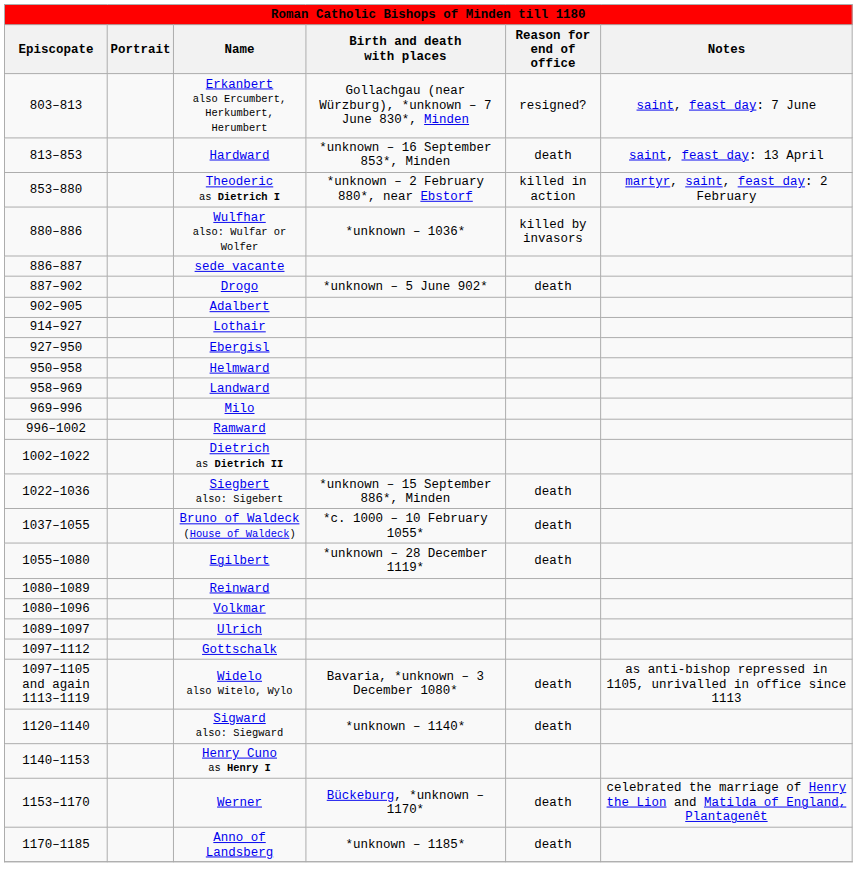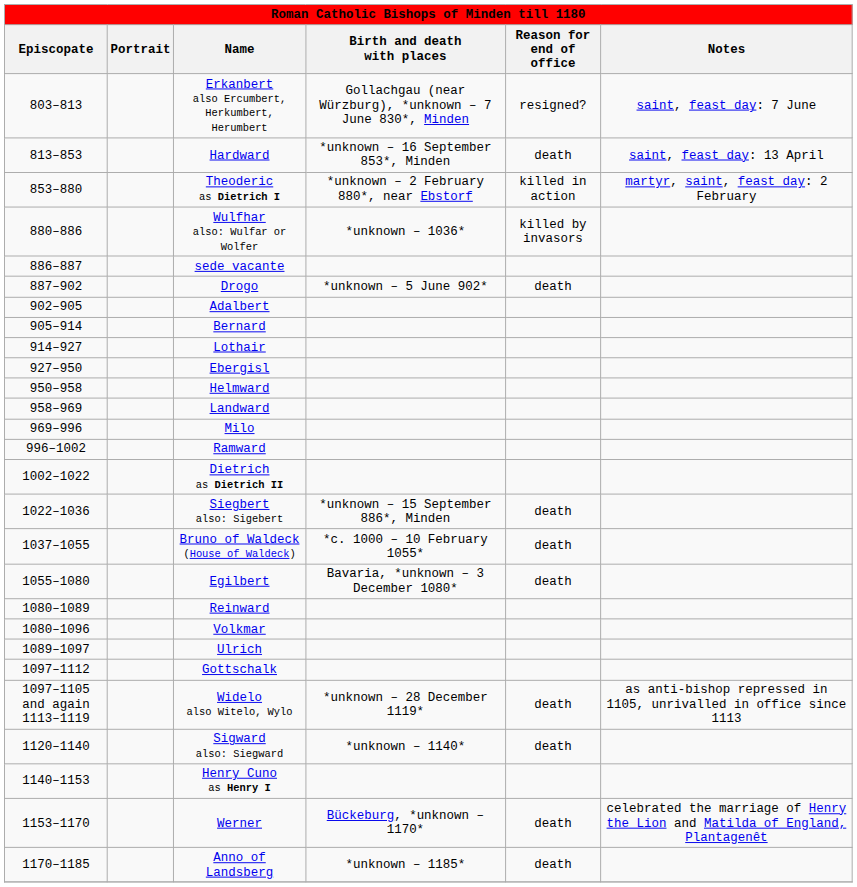+ row: 905–914 | Bernard
Egilbert | Birth and death with places: *unknown – 28 December 1119* -> Bavaria, *unknown – 3 December 1080*
Widelo also Witelo, Wylo | Birth and death with places: Bavaria, *unknown – 3 December 1080* -> *unknown – 28 December 1119*
